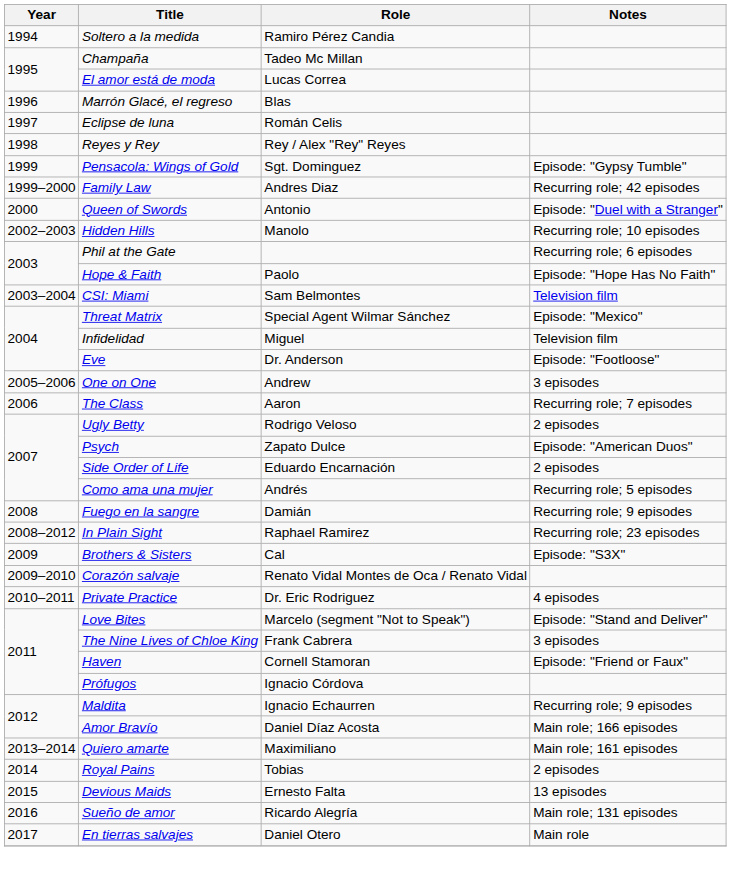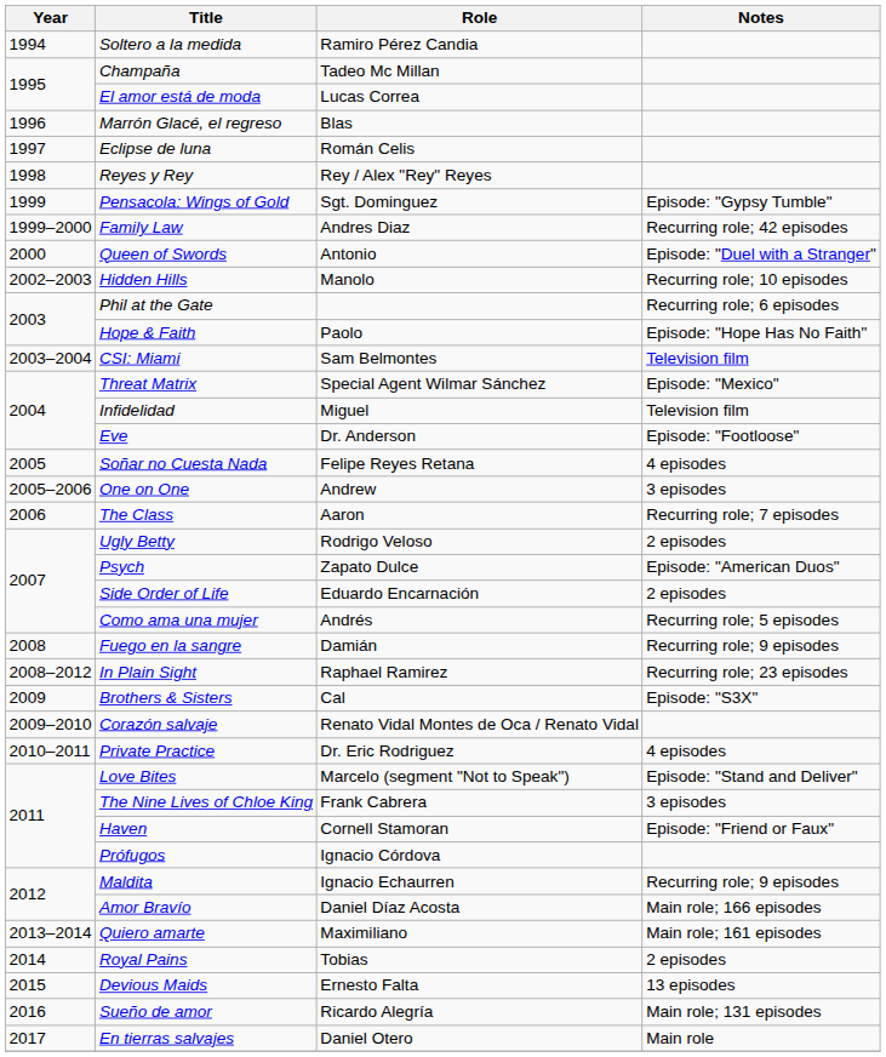+ row: 2005 | Soñar no Cuesta Nada | Felipe Reyes Retana | 4 episodes
